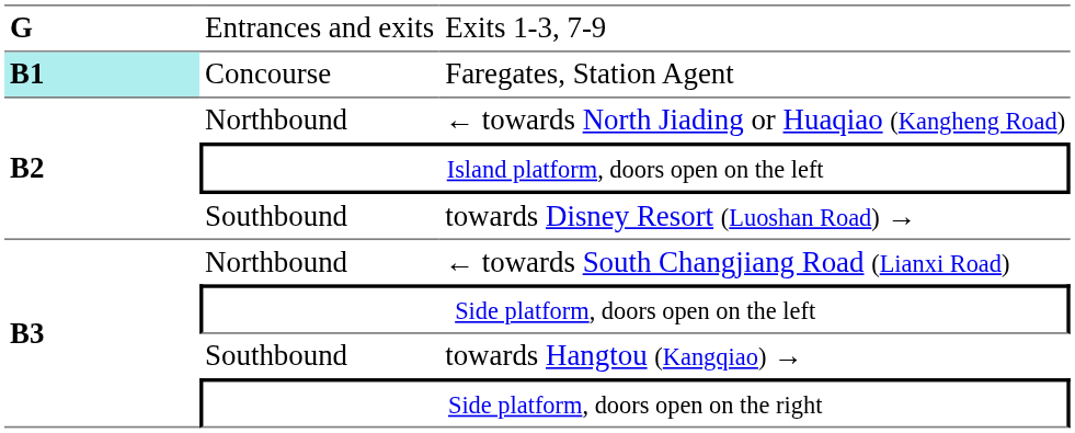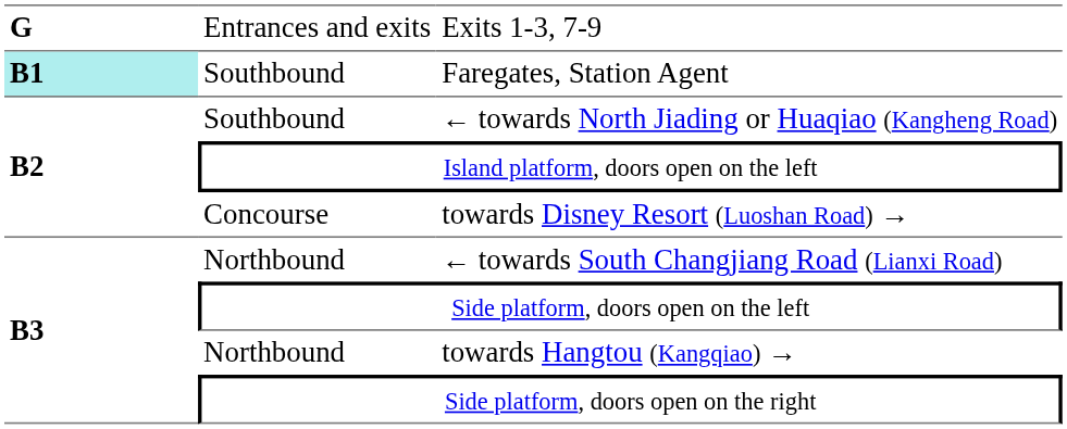Faregates, Station Agent | column 2: Concourse -> Southbound
← towards North Jiading or Huaqiao (Kangheng Road) | column 2: Northbound -> Southbound
towards Disney Resort (Luoshan Road) → | column 2: Southbound -> Concourse
towards Hangtou (Kangqiao) → | column 2: Southbound -> Northbound
